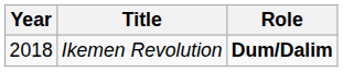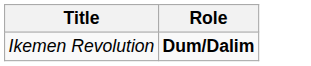- column: Year | 2018
